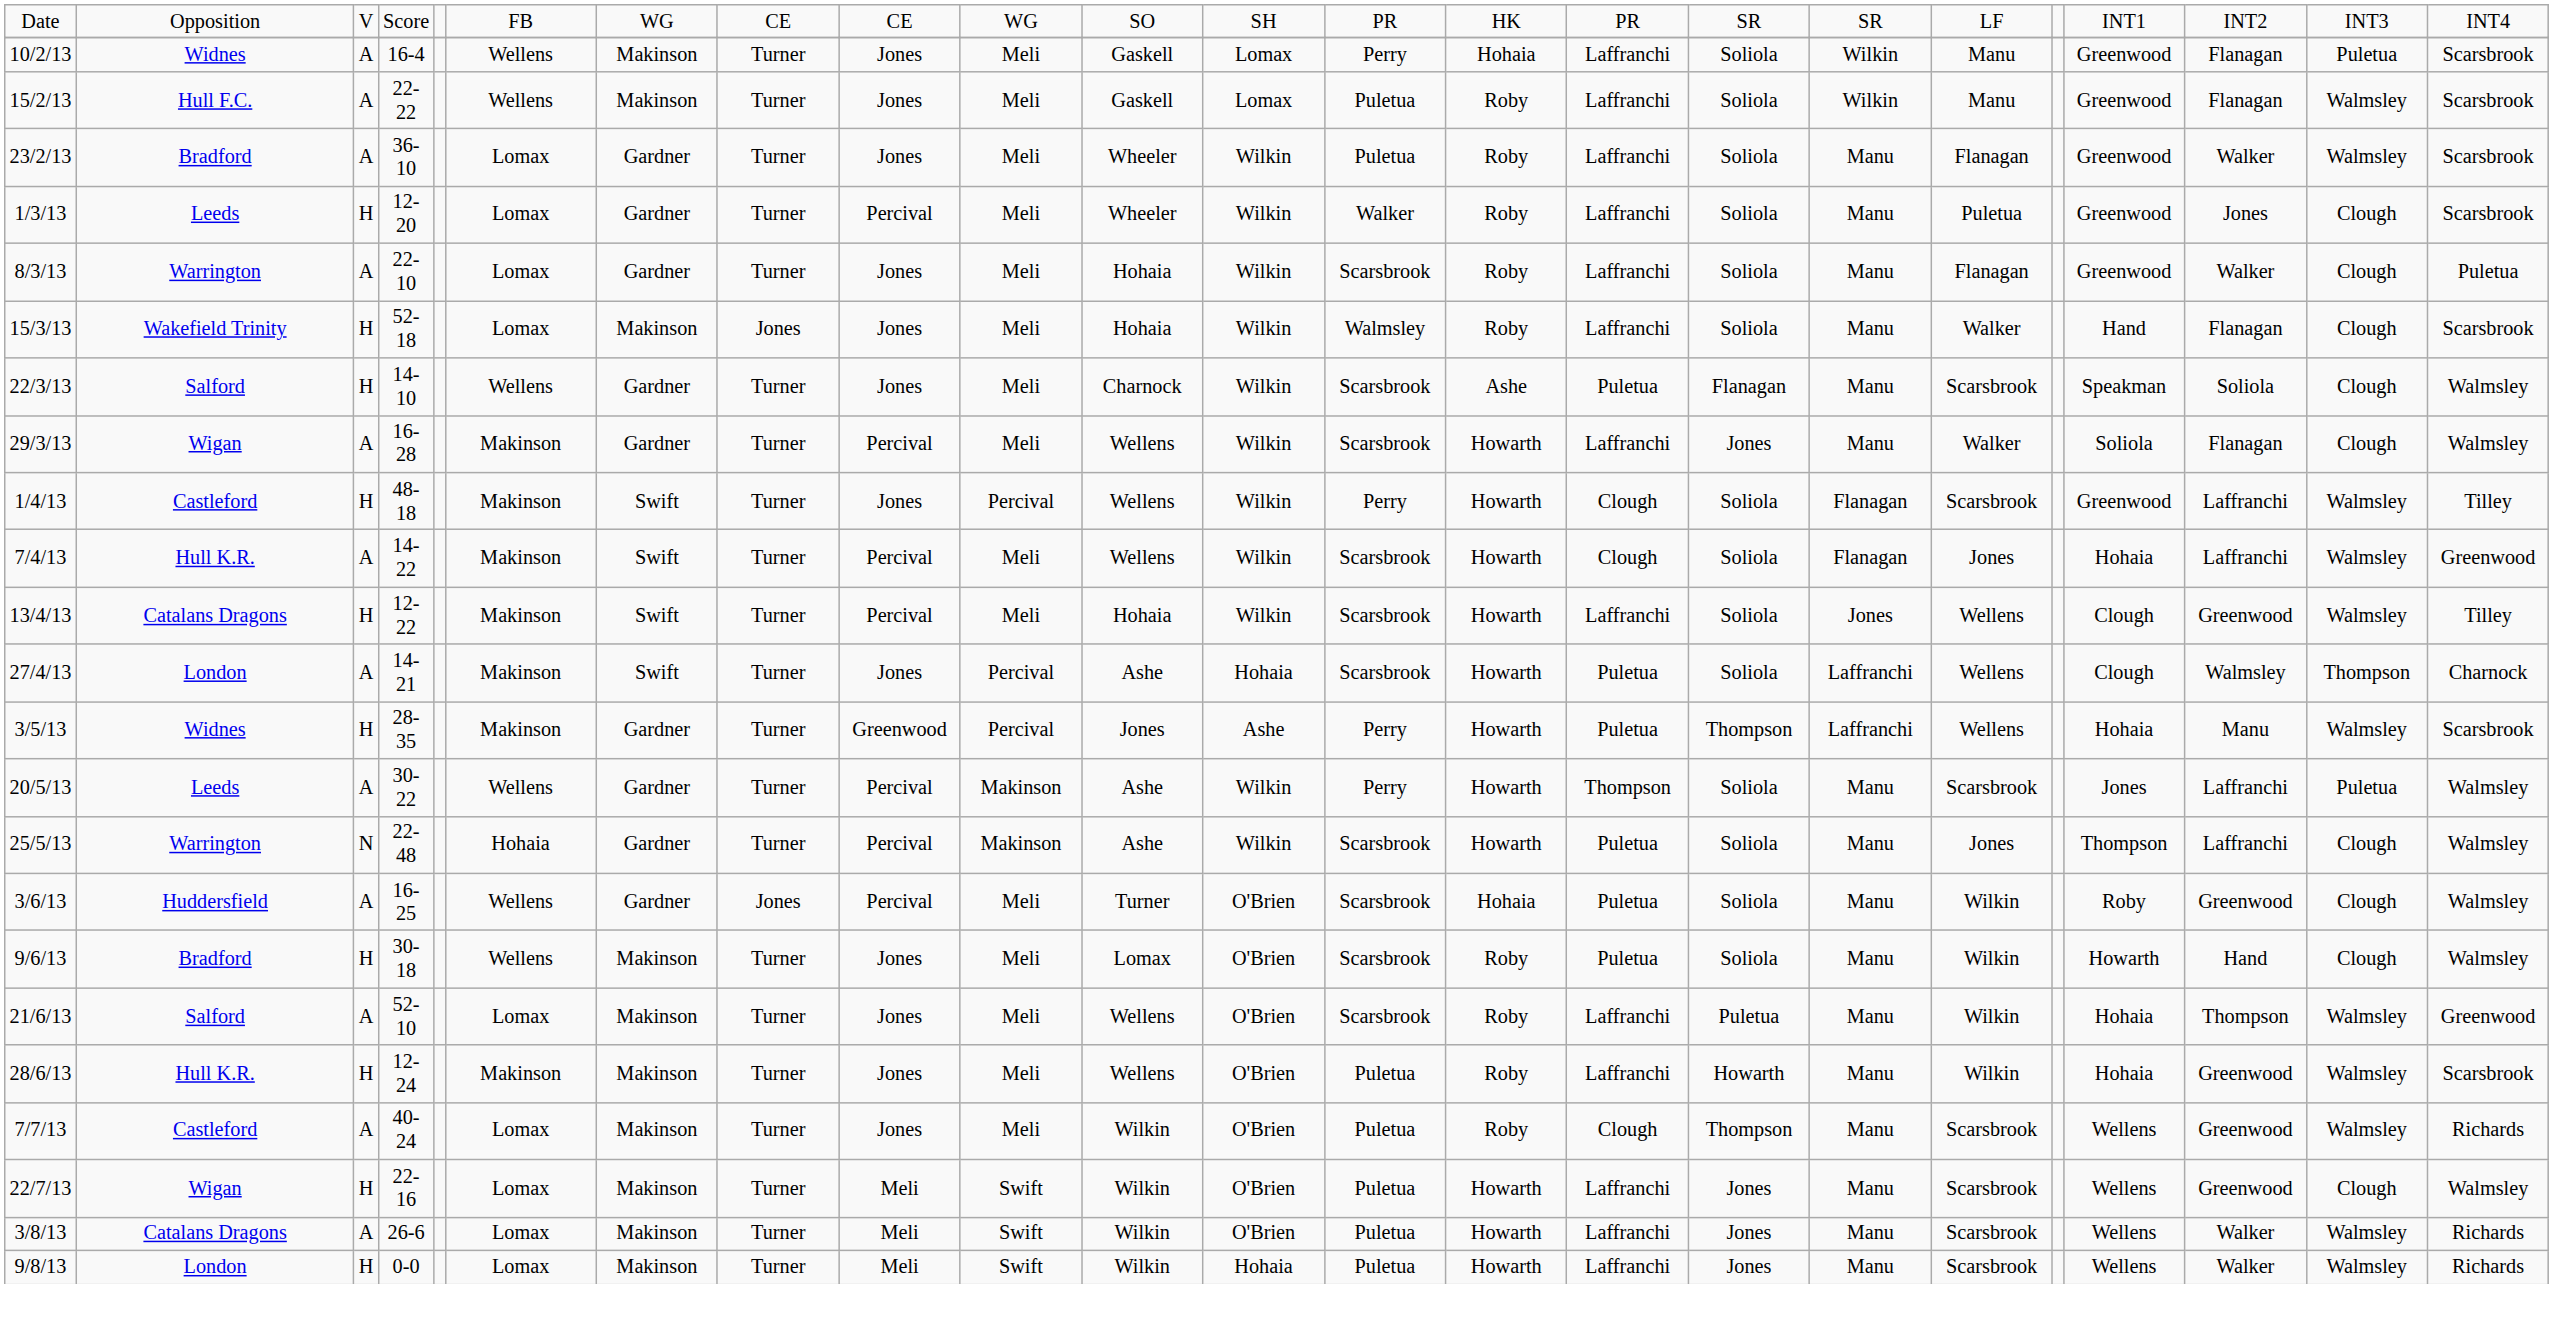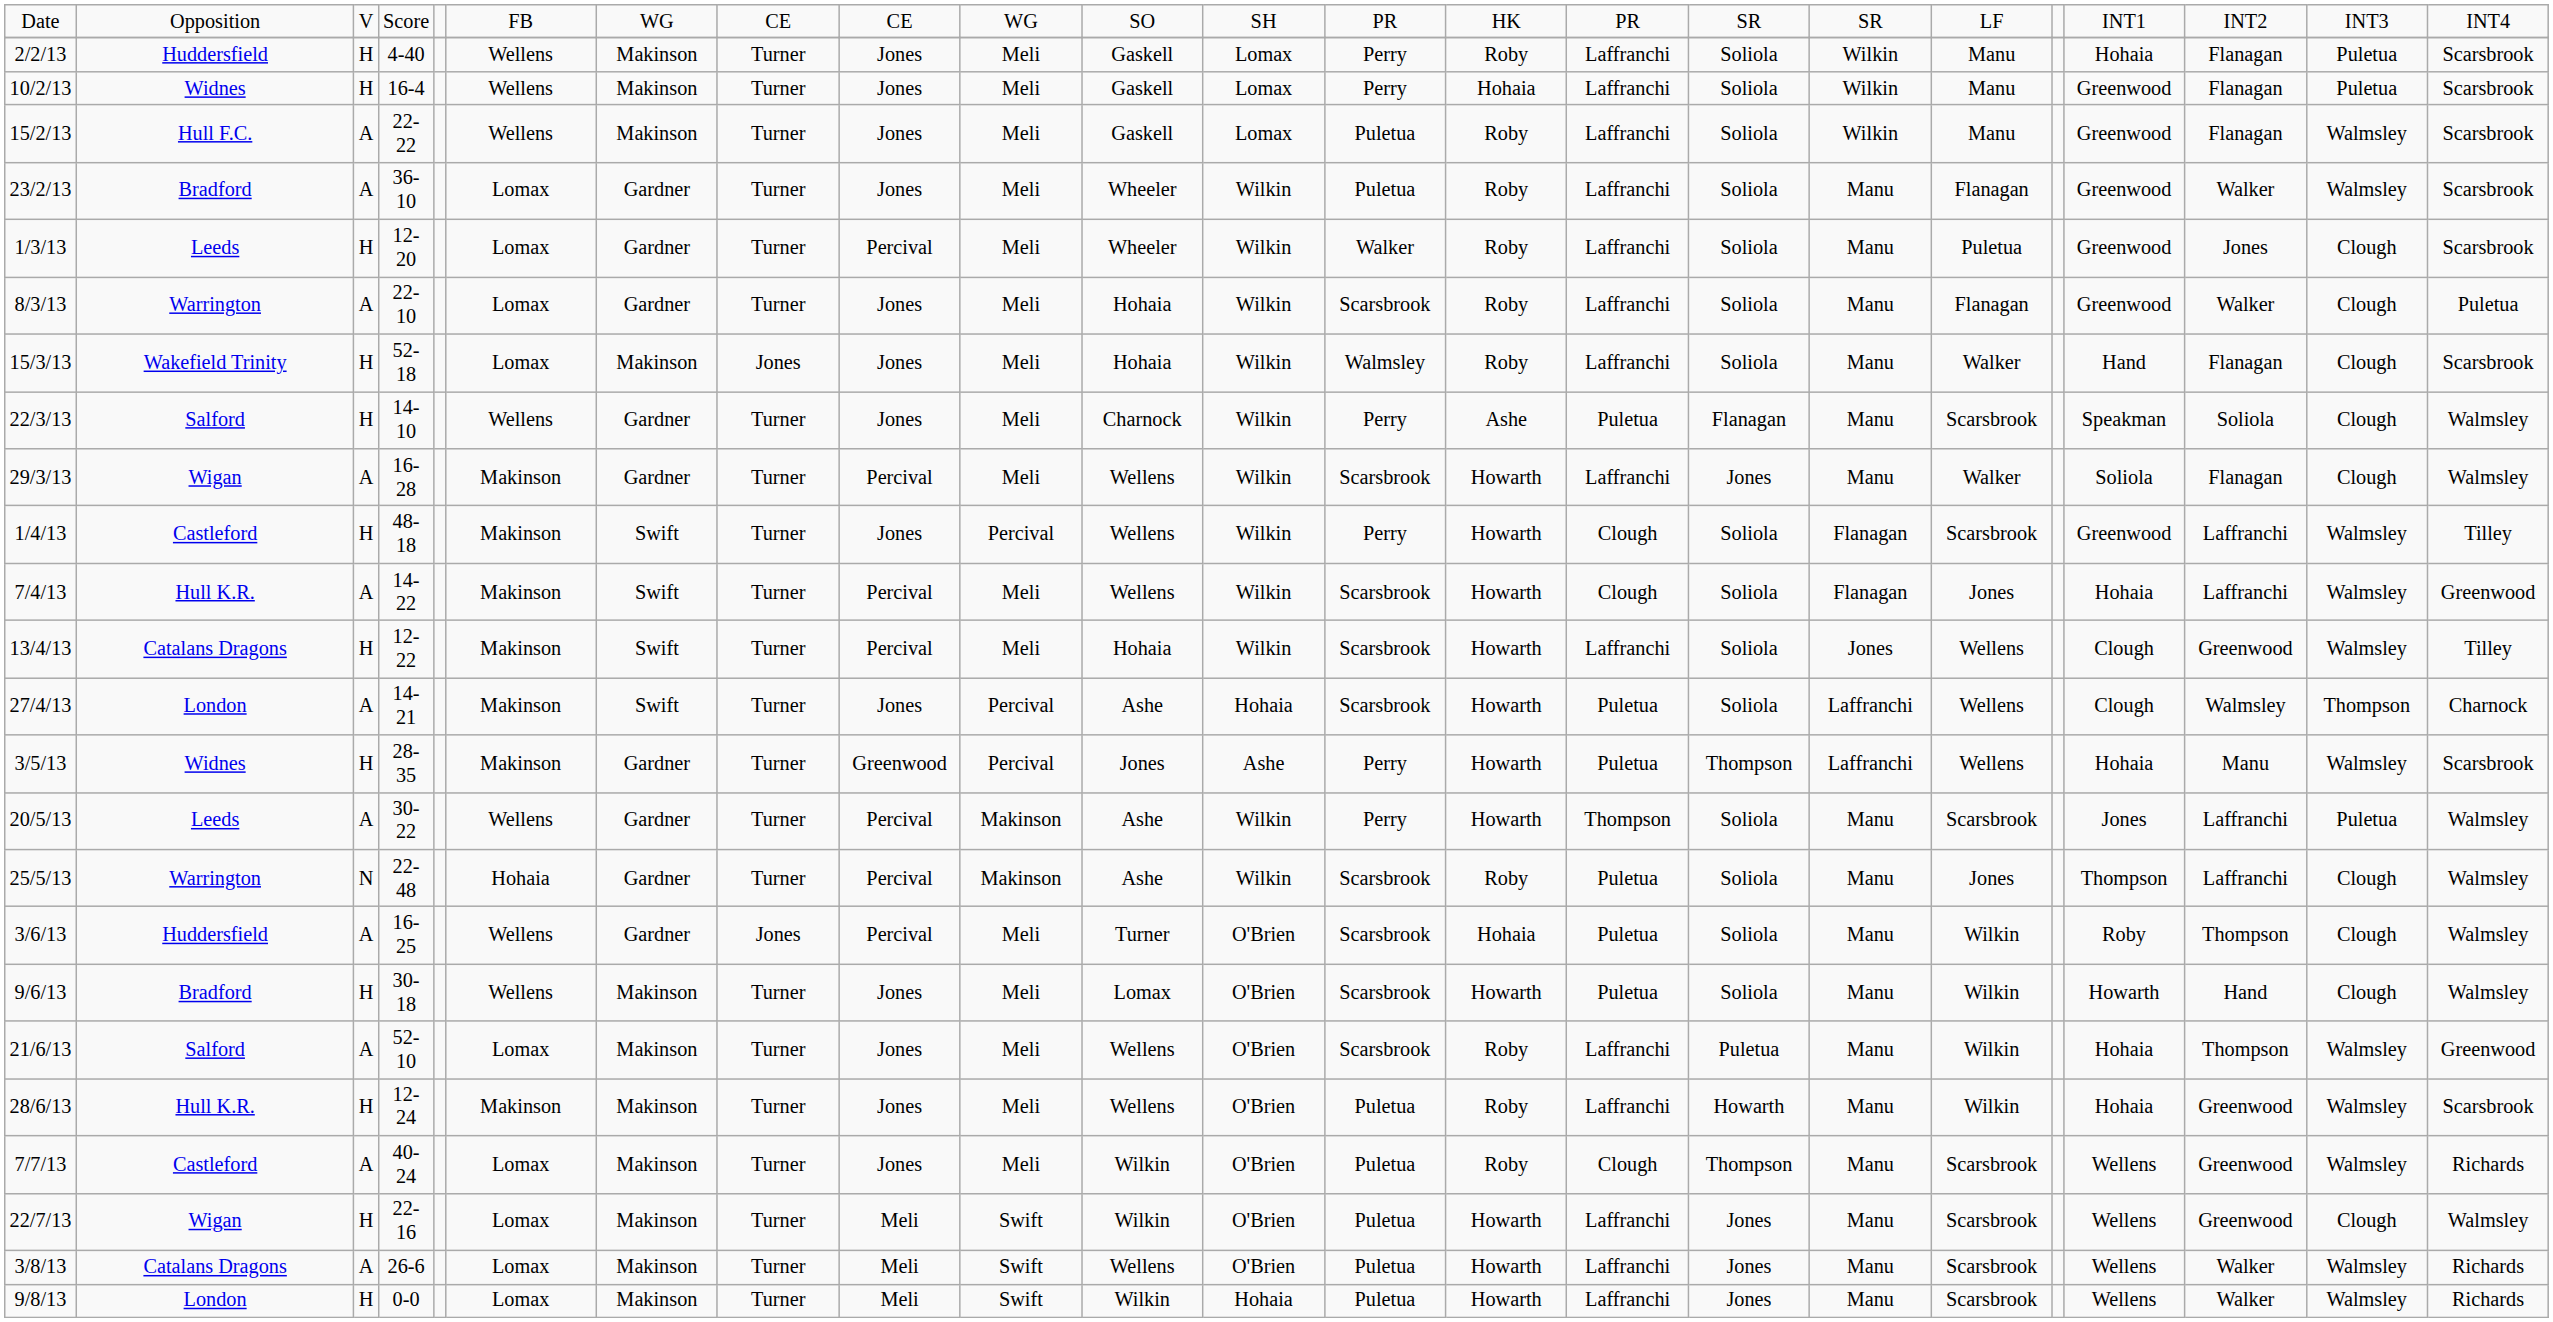+ row: 2/2/13 | Huddersfield | H | 4-40 | Wellens | Makinson | Turner | Jones | Meli | Gaskell | Lomax | Perry | Roby | Laffranchi | Soliola | Wilkin | Manu | Hohaia | Flanagan | Puletua | Scarsbrook
10/2/13 | column 3: A -> H
22/3/13 | column 13: Scarsbrook -> Perry
25/5/13 | column 14: Howarth -> Roby
3/6/13 | column 21: Greenwood -> Thompson
9/6/13 | column 14: Roby -> Howarth
3/8/13 | column 11: Wilkin -> Wellens
